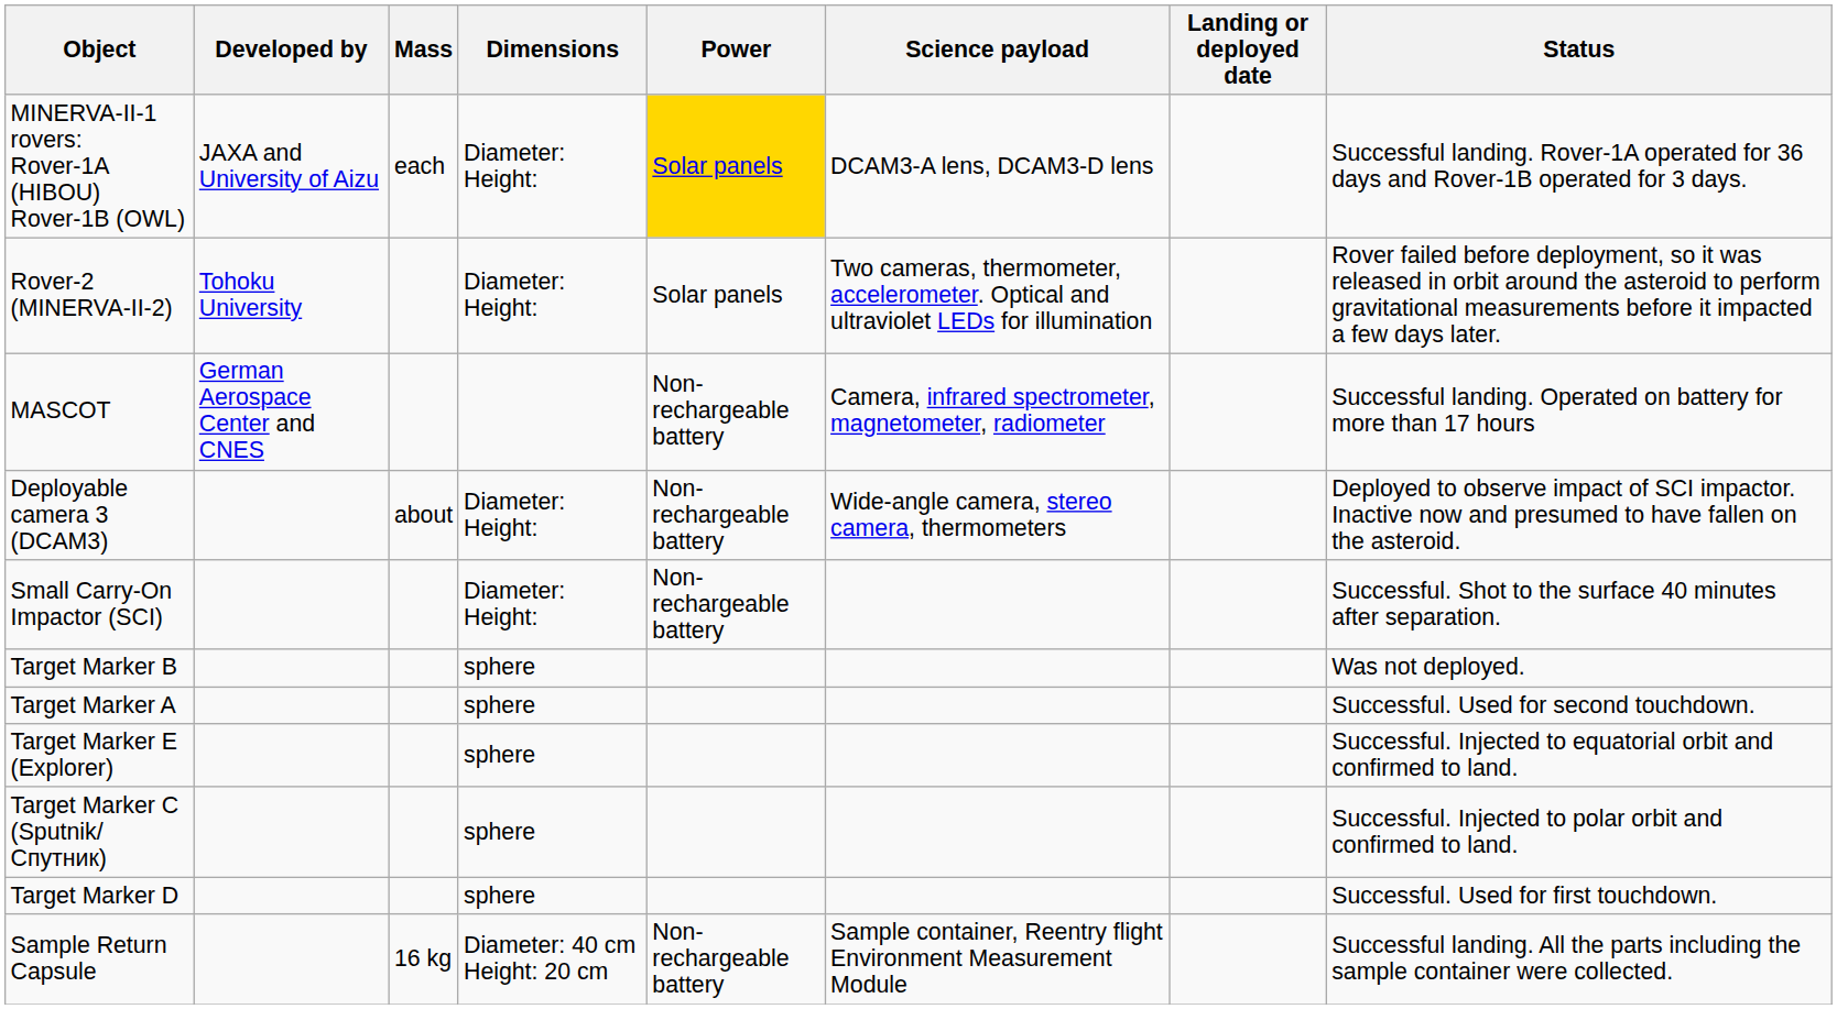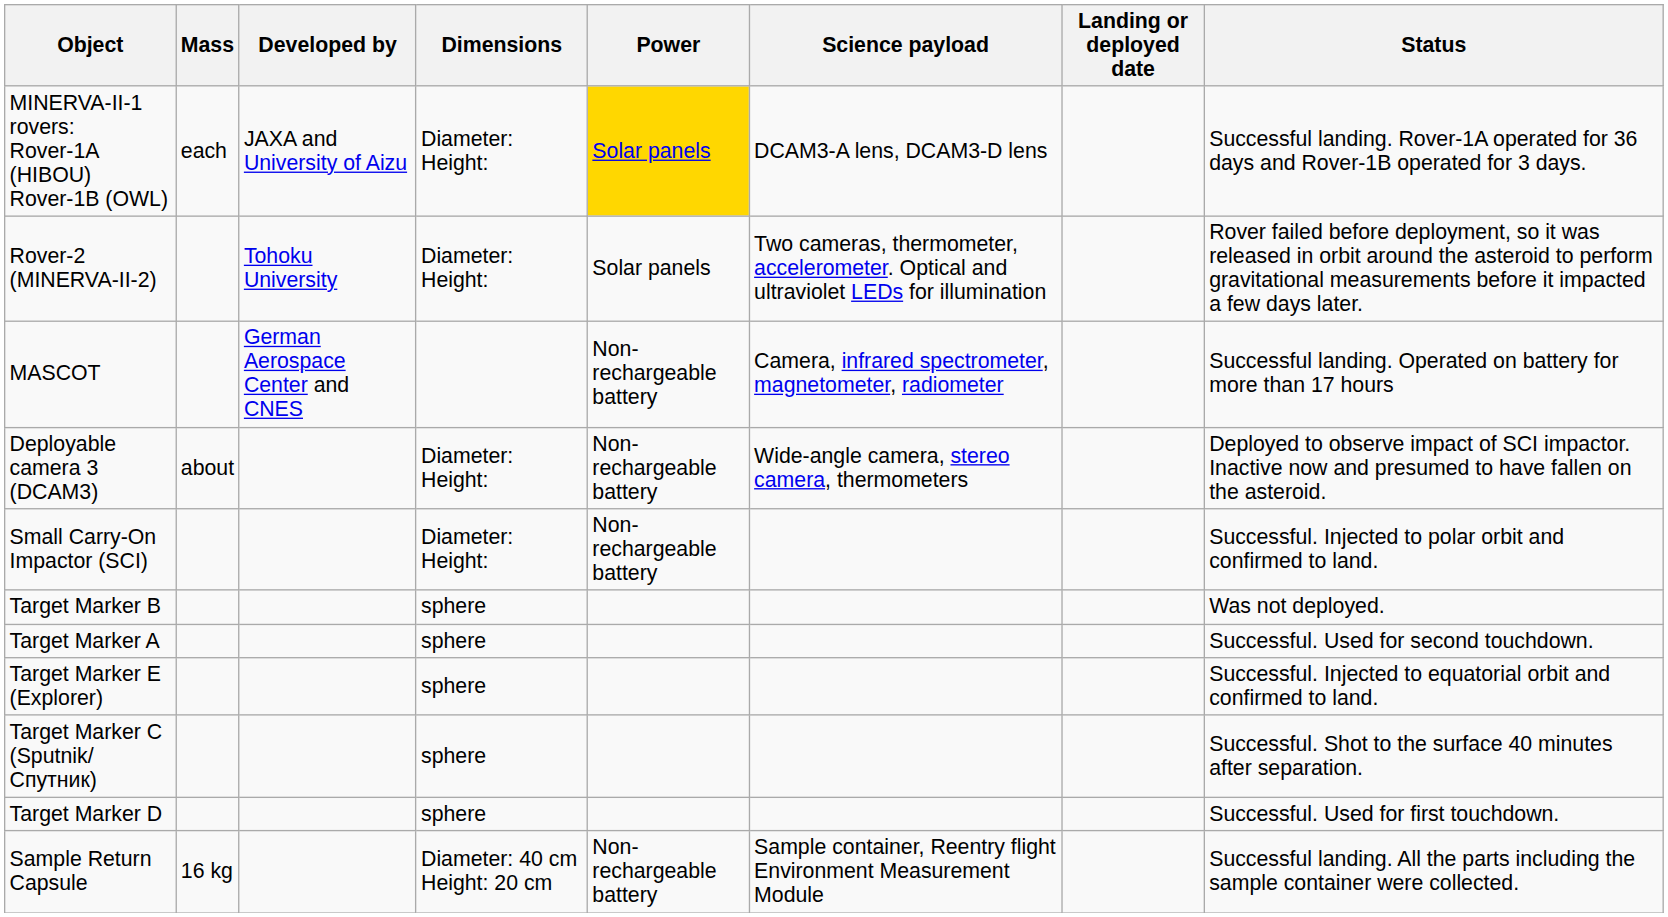columns swapped: Developed by <-> Mass
Small Carry-On Impactor (SCI) | Status: Successful. Shot to the surface 40 minutes after separation. -> Successful. Injected to polar orbit and confirmed to land.
Target Marker C (Sputnik/Спутник) | Status: Successful. Injected to polar orbit and confirmed to land. -> Successful. Shot to the surface 40 minutes after separation.
